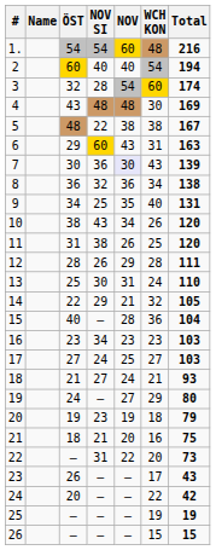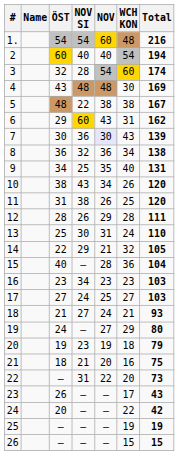6 | Total: 163 -> 162
